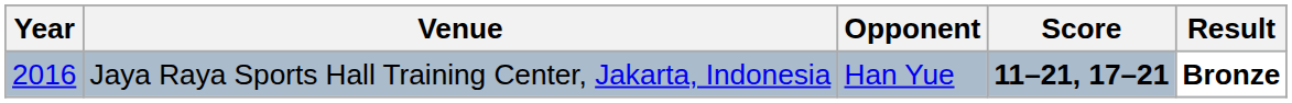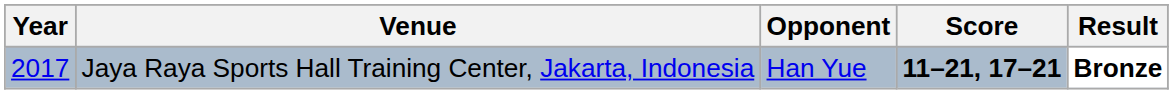Jaya Raya Sports Hall Training Center, Jakarta, Indonesia | Year: 2016 -> 2017
